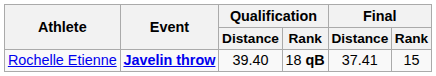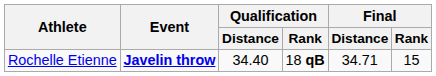Rochelle Etienne | Qualification / Distance: 39.40 -> 34.40
Rochelle Etienne | Final / Distance: 37.41 -> 34.71
